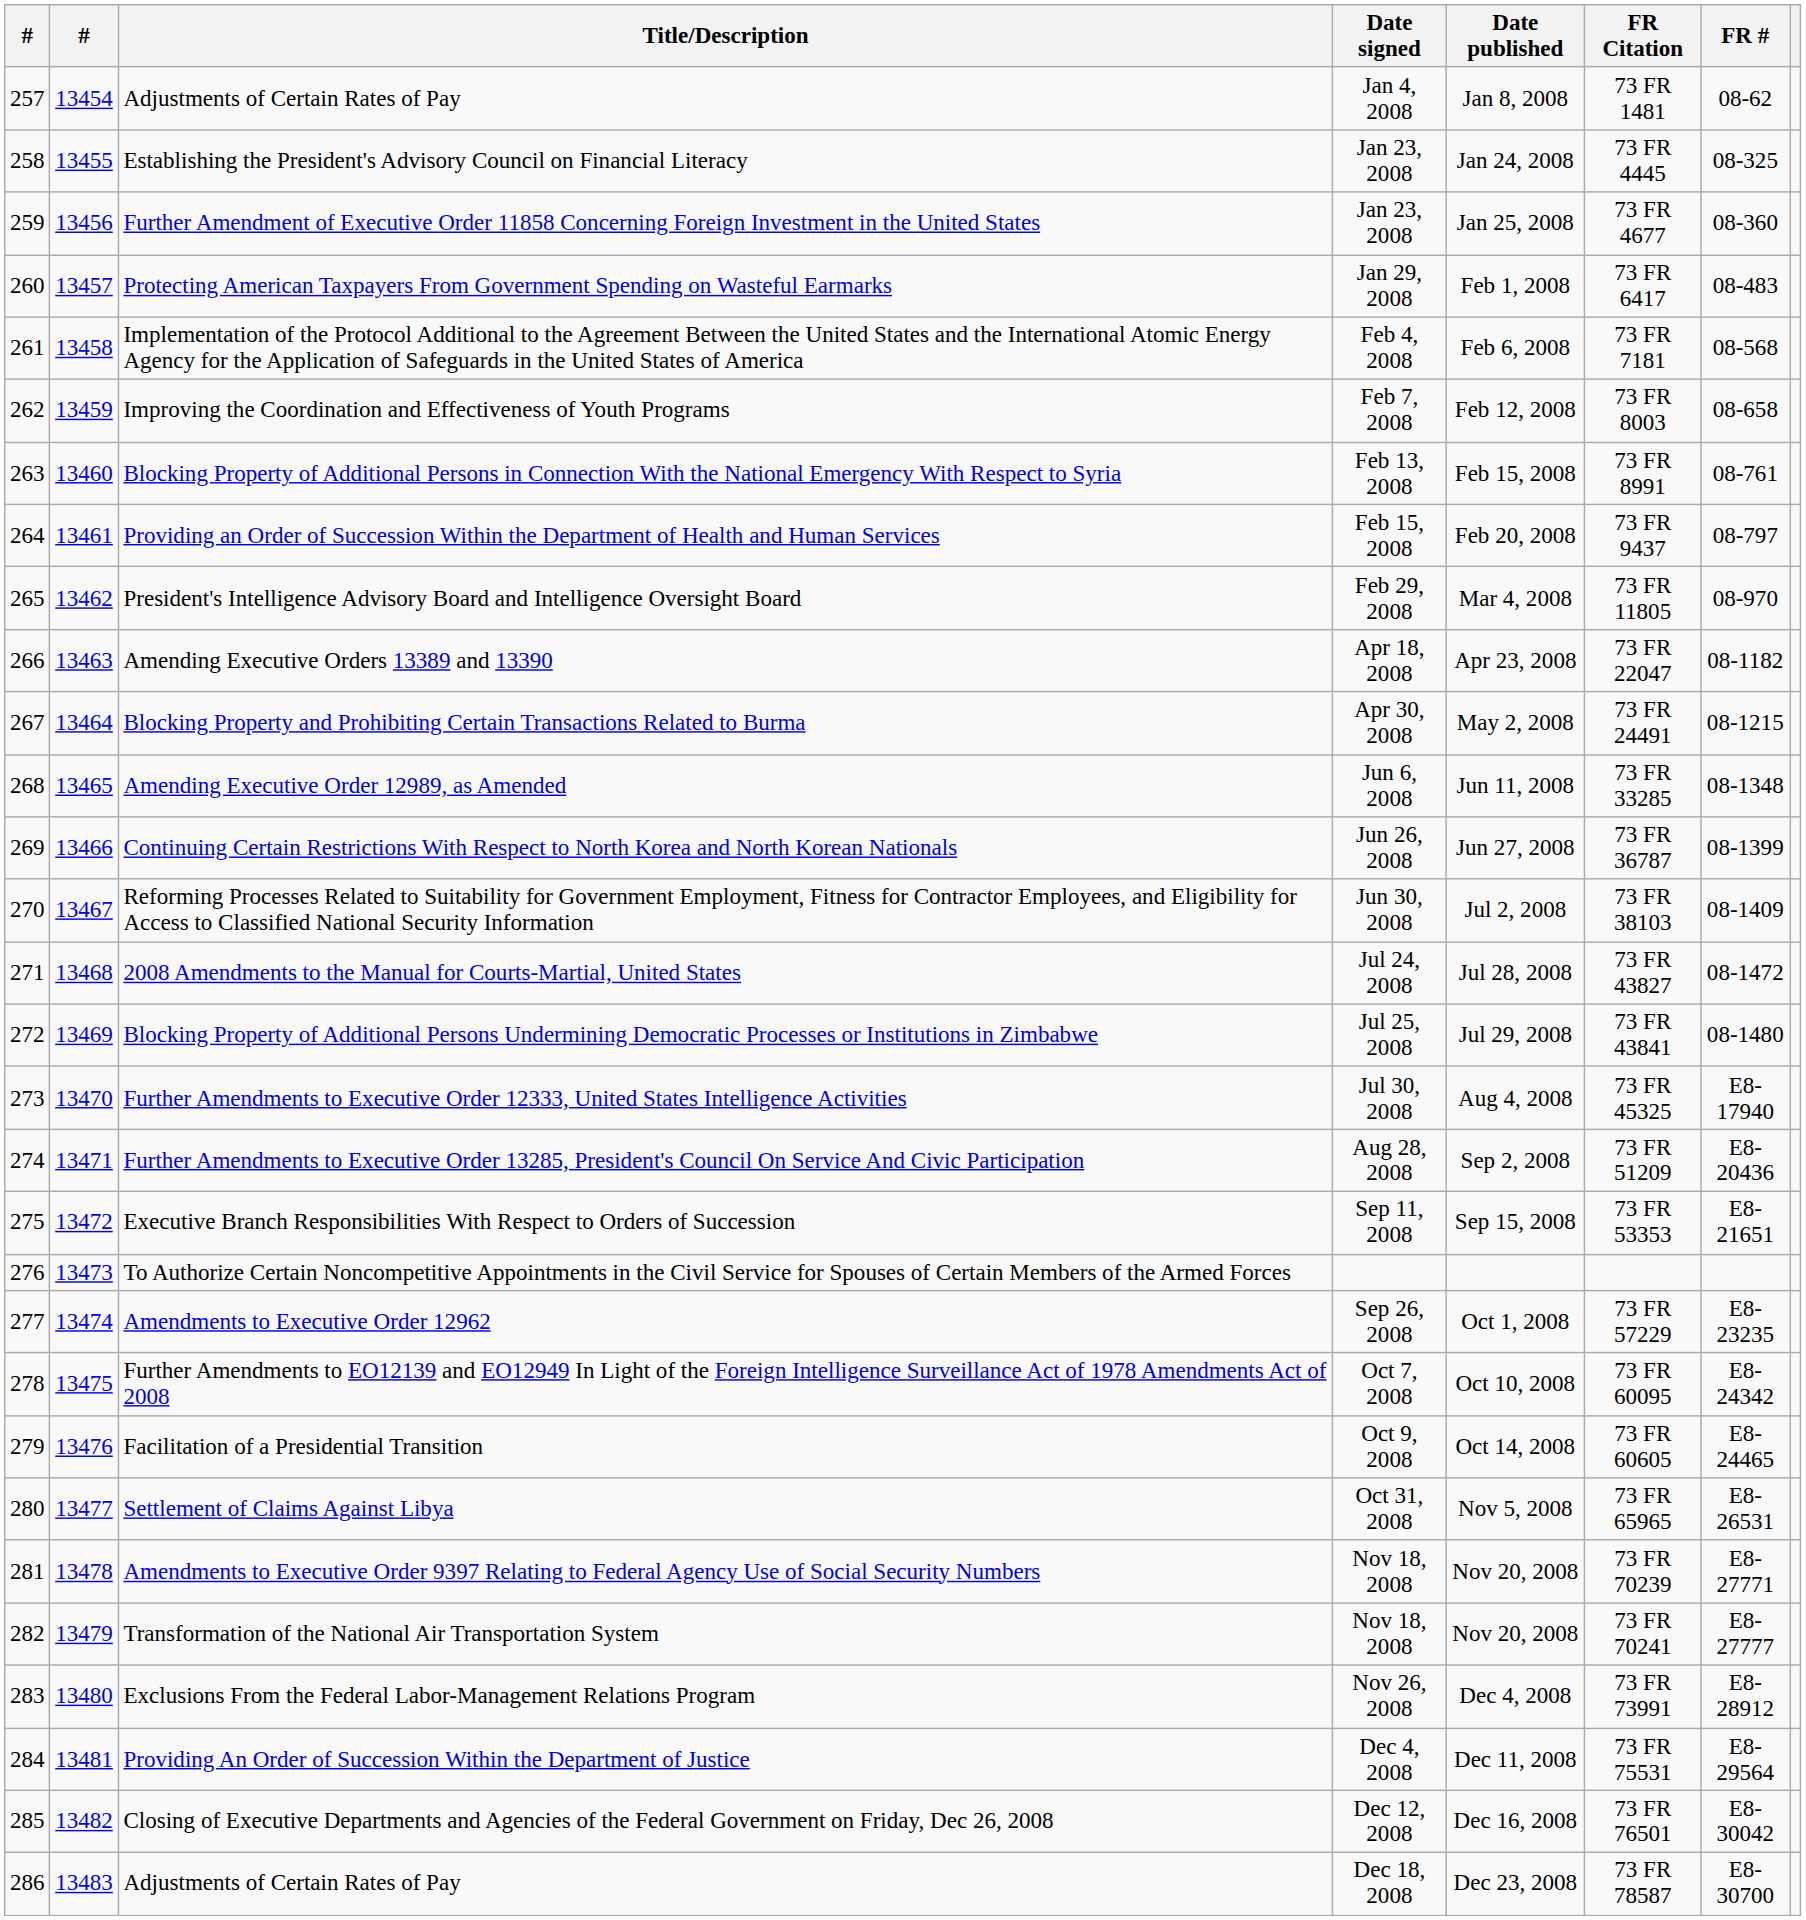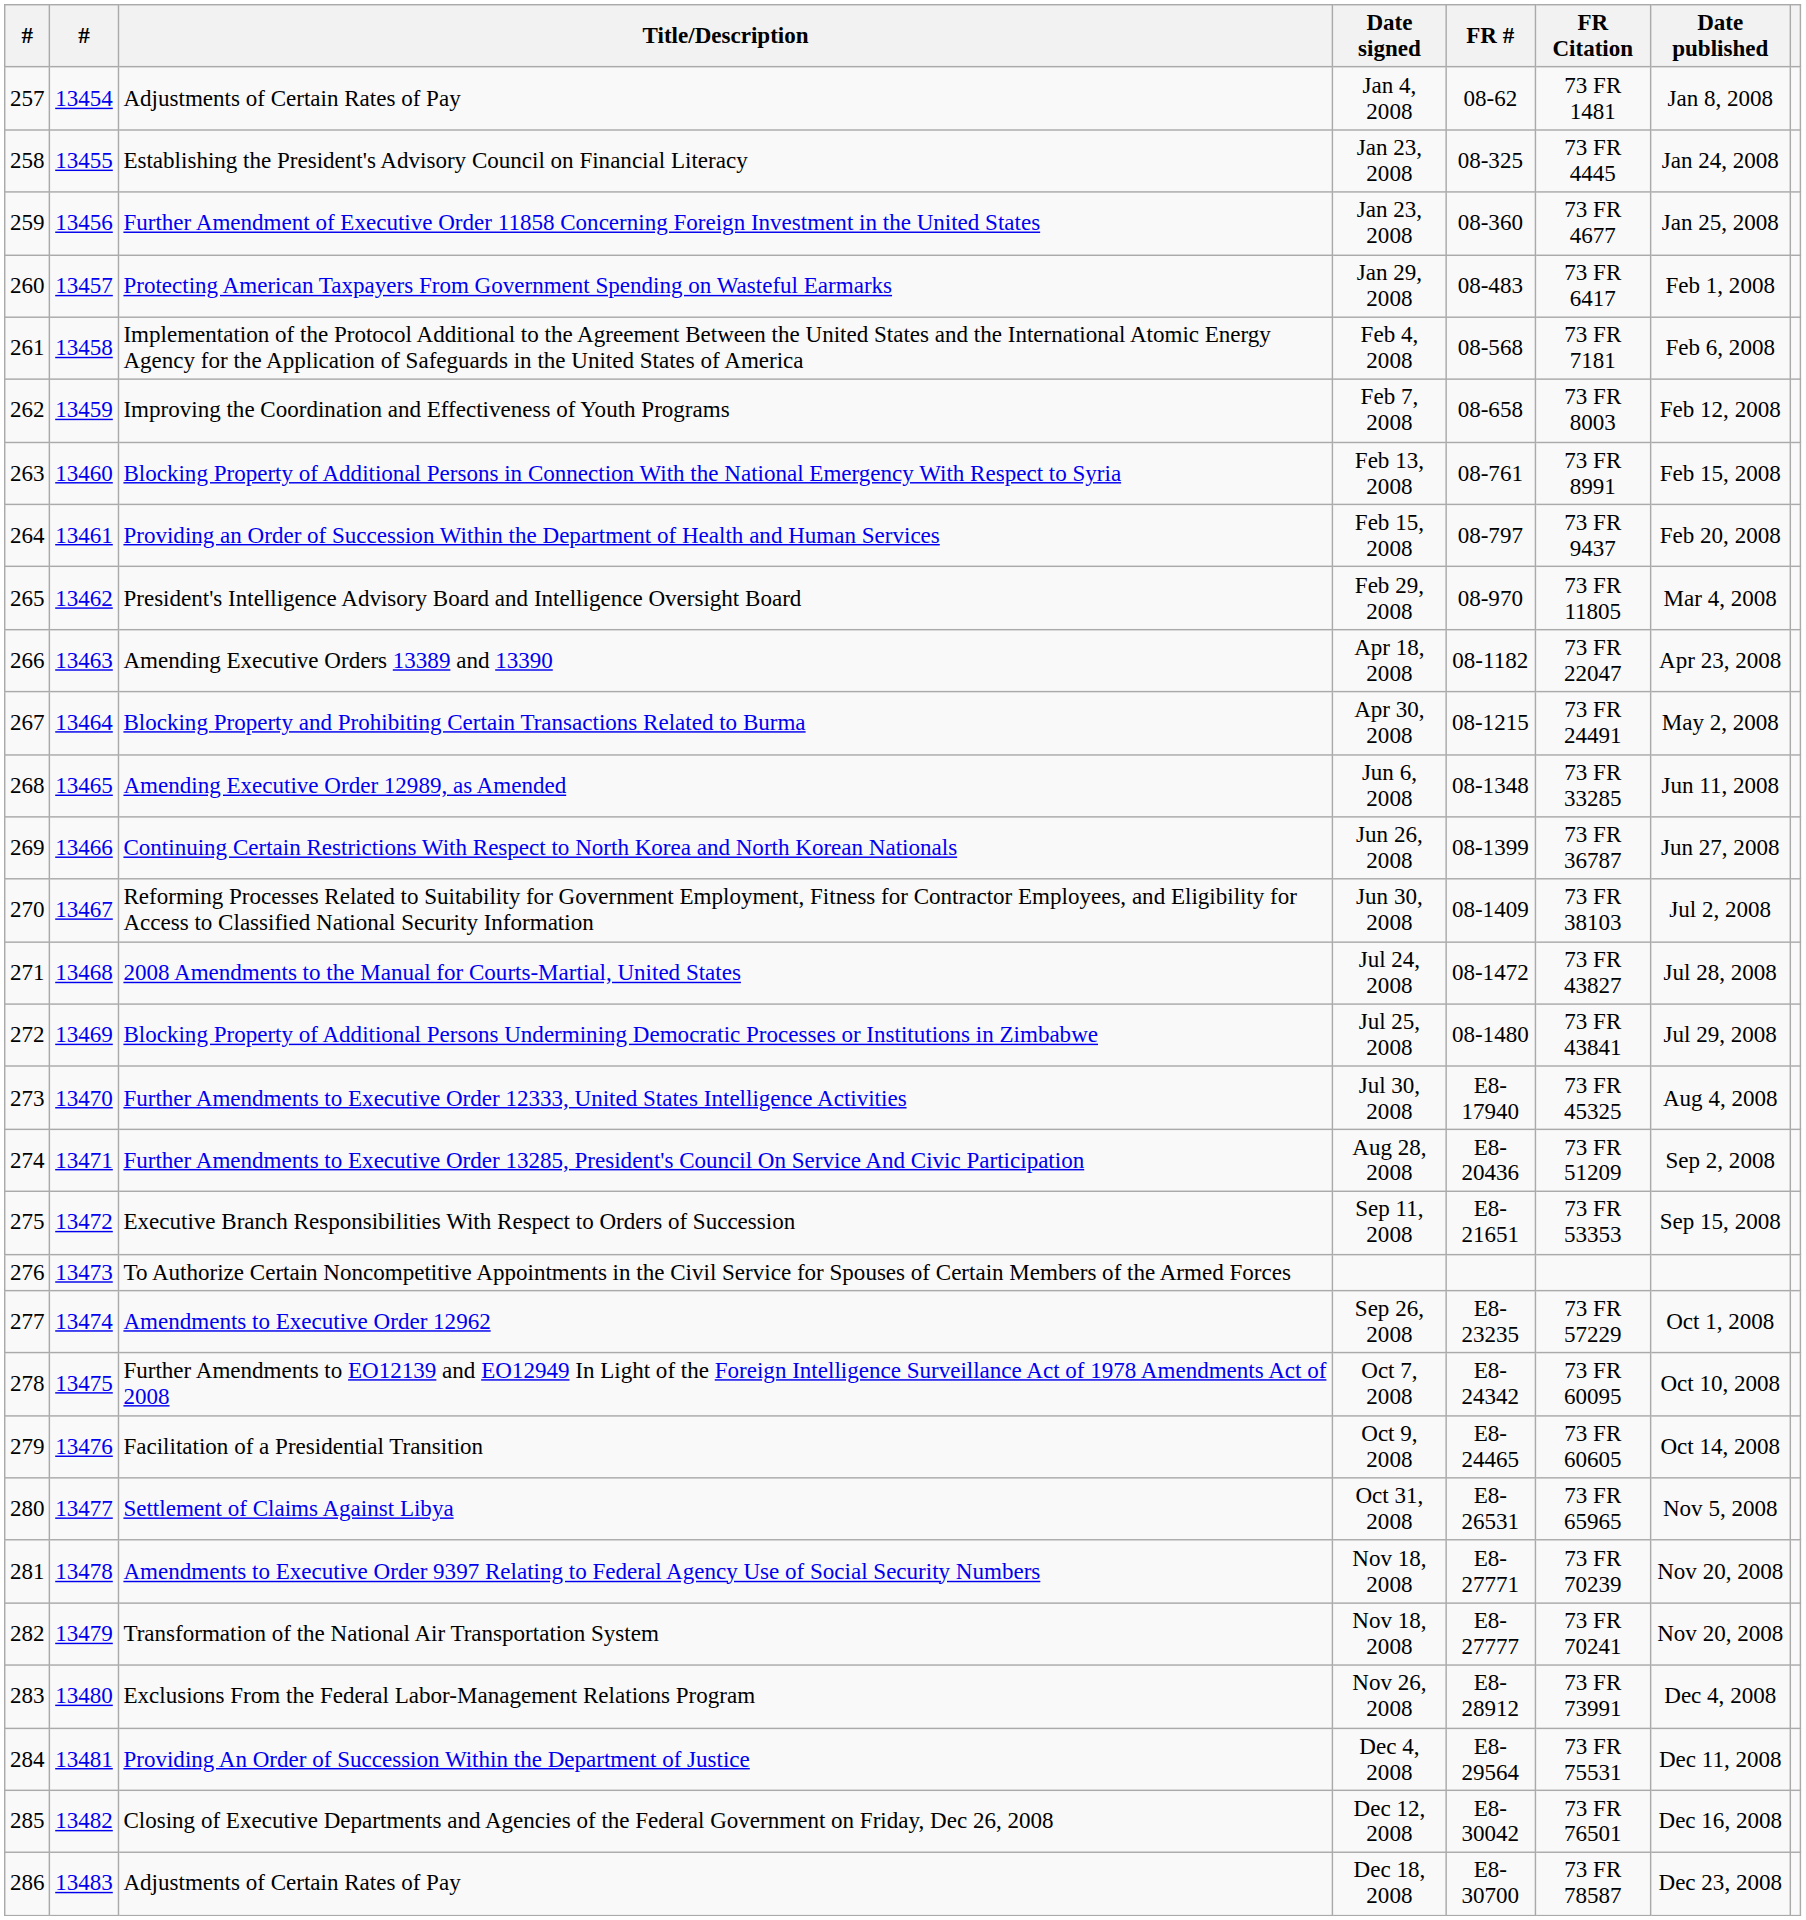columns swapped: Date published <-> FR #
